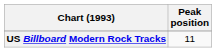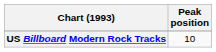US Billboard Modern Rock Tracks | Peak position: 11 -> 10
